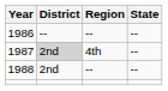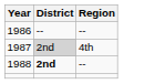- column: State | -- | -- | --
1988 | District: normal -> bold
